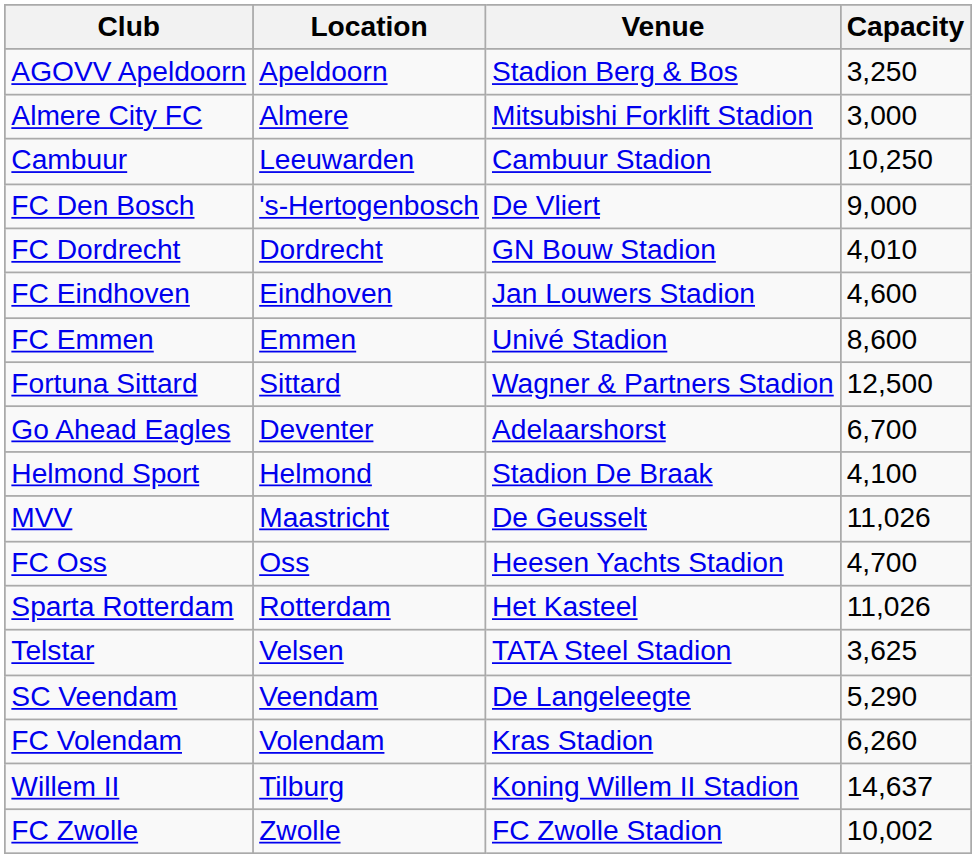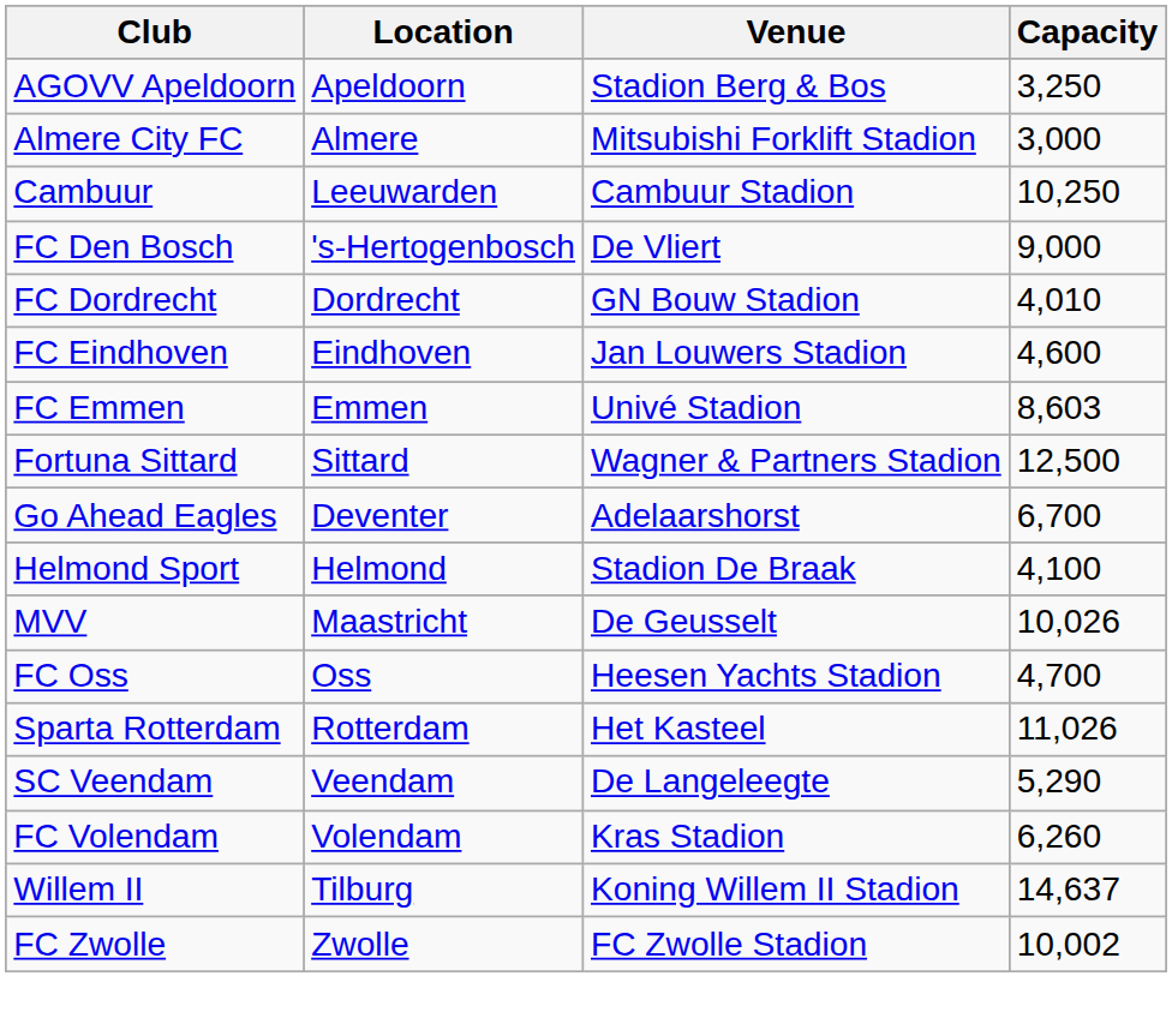FC Emmen | Capacity: 8,600 -> 8,603
MVV | Capacity: 11,026 -> 10,026
- row: Telstar | Velsen | TATA Steel Stadion | 3,625
